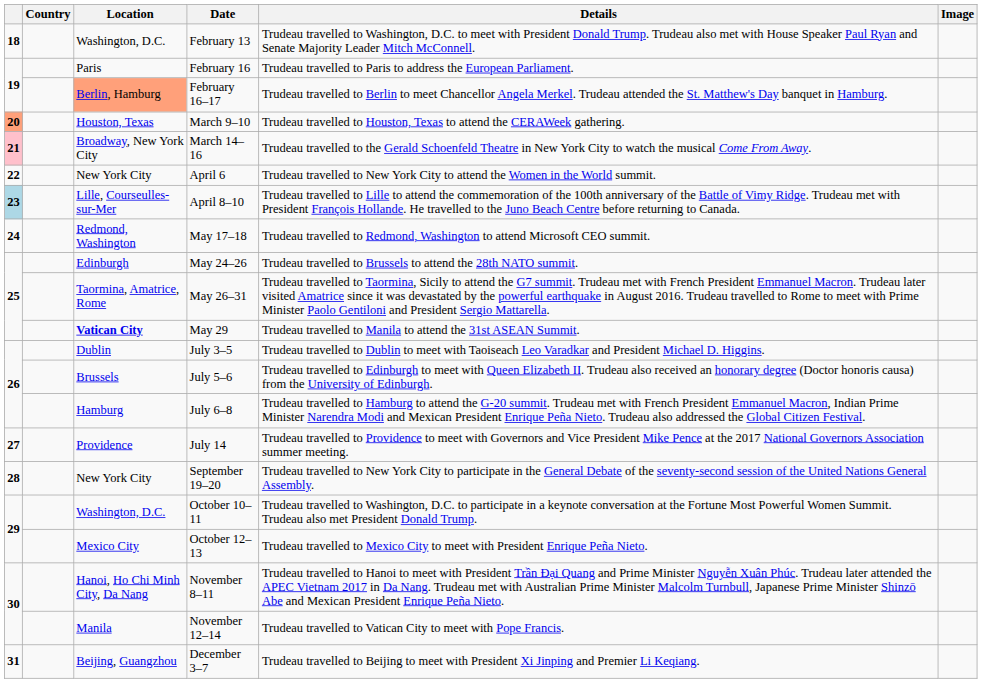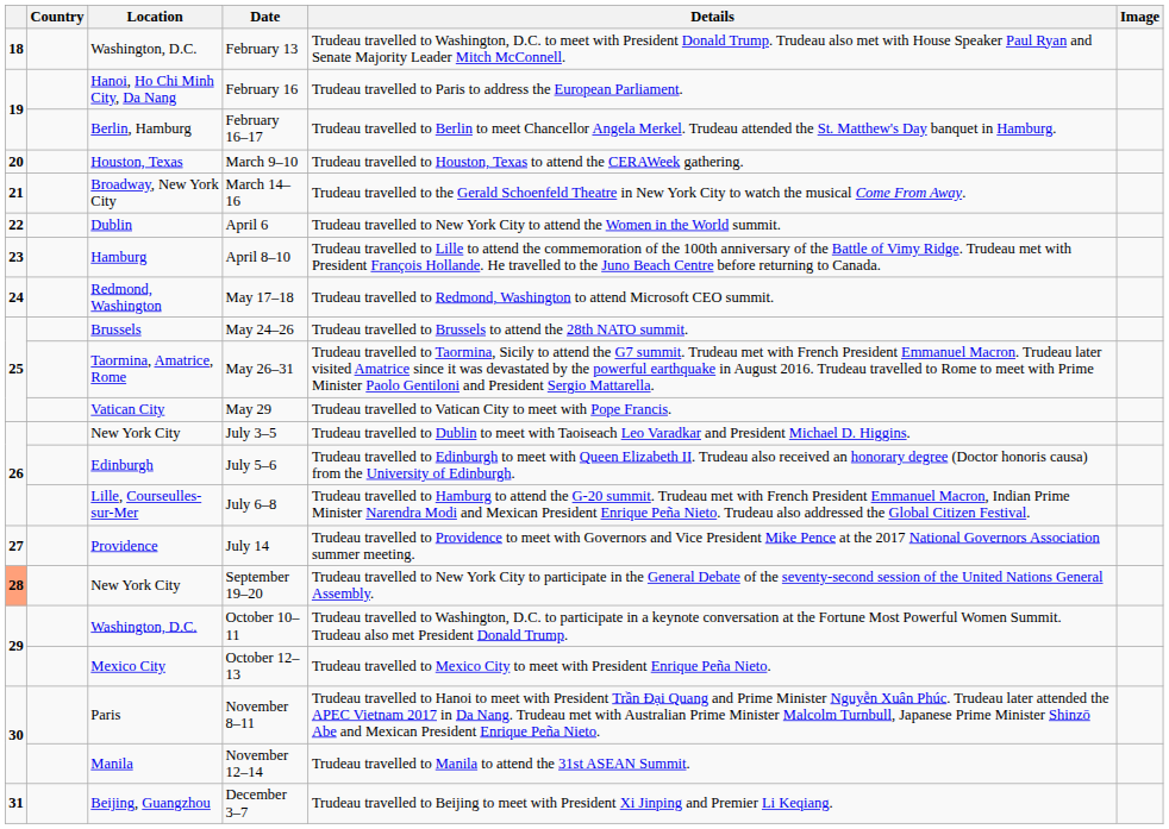February 16 | Location: Paris -> Hanoi, Ho Chi Minh City, Da Nang
February 16–17 | Location: lightsalmon background -> no background
March 9–10 | column 1: lightsalmon background -> no background
March 14–16 | column 1: pink background -> no background
April 6 | Location: New York City -> Dublin
April 8–10 | column 1: lightblue background -> no background
April 8–10 | Location: Lille, Courseulles-sur-Mer -> Hamburg
May 24–26 | Location: Edinburgh -> Brussels
May 29 | Location: bold -> normal
May 29 | Details: Trudeau travelled to Manila to attend the 31st ASEAN Summit. -> Trudeau travelled to Vatican City to meet with Pope Francis.
July 3–5 | Location: Dublin -> New York City
July 5–6 | Location: Brussels -> Edinburgh
July 6–8 | Location: Hamburg -> Lille, Courseulles-sur-Mer
September 19–20 | column 1: no background -> lightsalmon background
November 8–11 | Location: Hanoi, Ho Chi Minh City, Da Nang -> Paris
November 12–14 | Details: Trudeau travelled to Vatican City to meet with Pope Francis. -> Trudeau travelled to Manila to attend the 31st ASEAN Summit.
